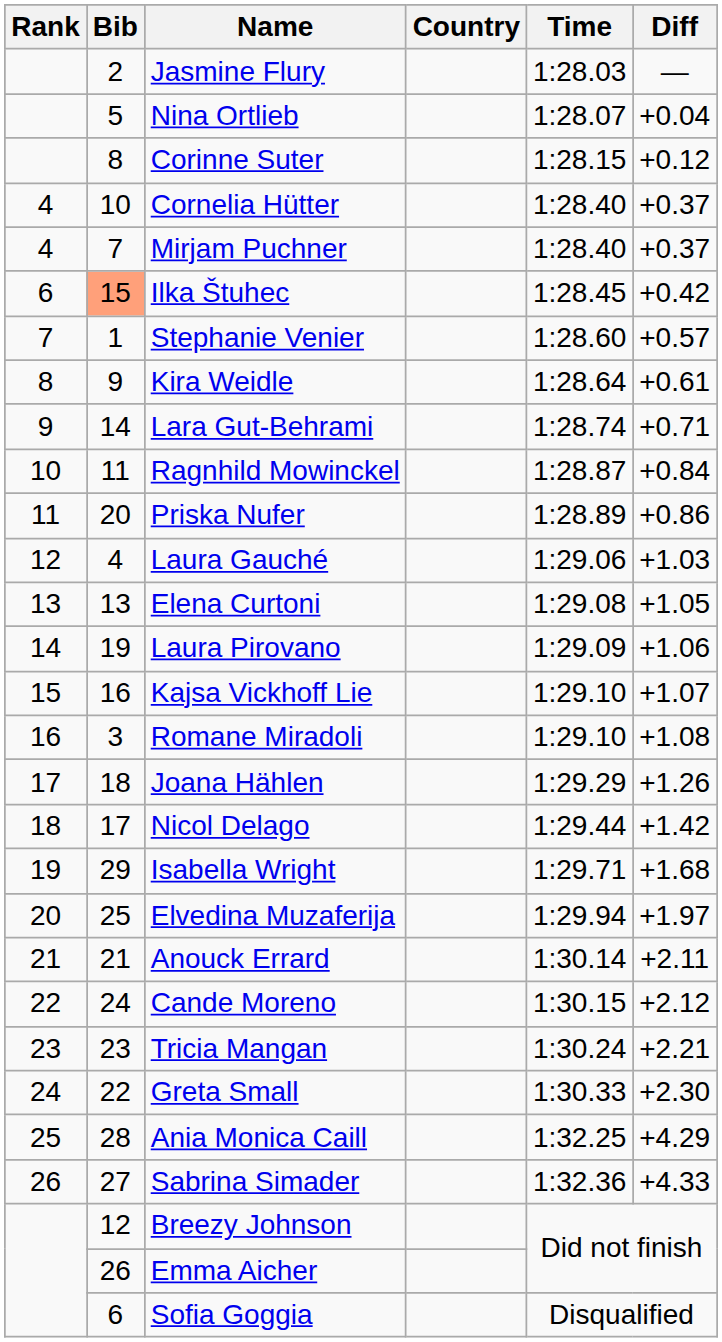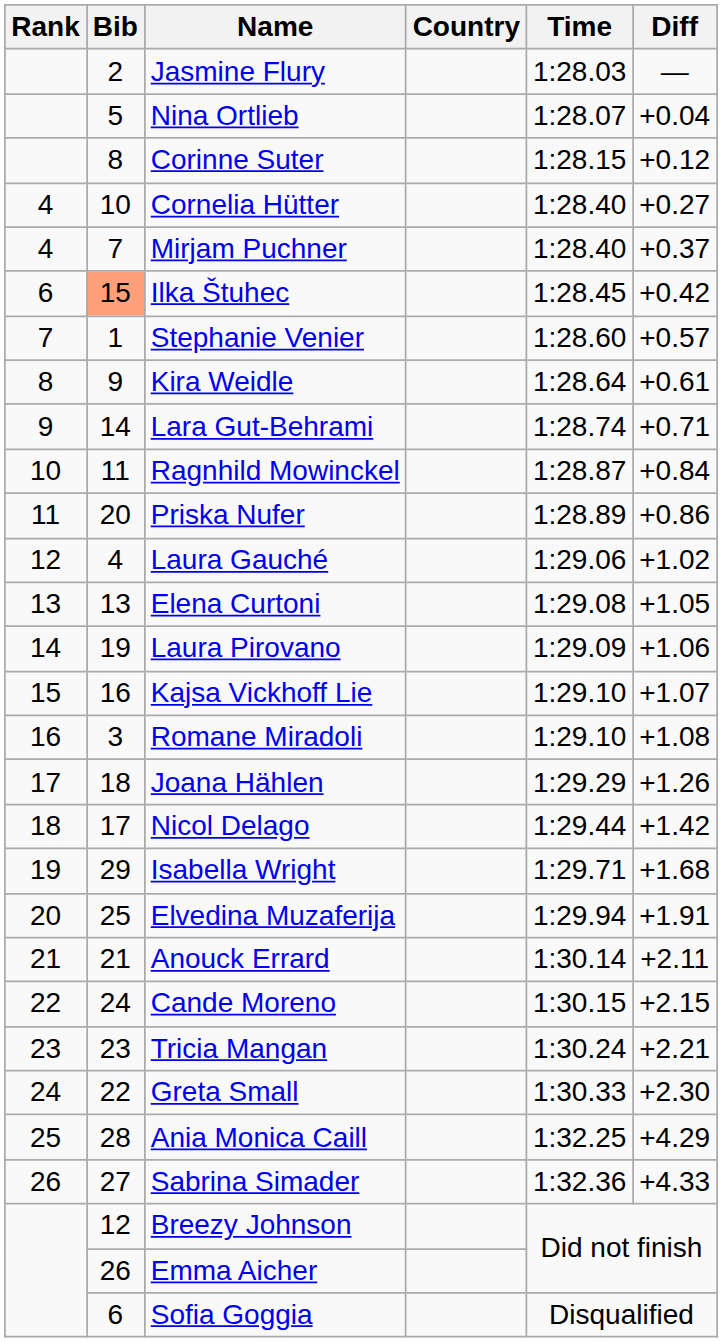Cornelia Hütter | Diff: +0.37 -> +0.27
Laura Gauché | Diff: +1.03 -> +1.02
Elvedina Muzaferija | Diff: +1.97 -> +1.91
Cande Moreno | Diff: +2.12 -> +2.15
